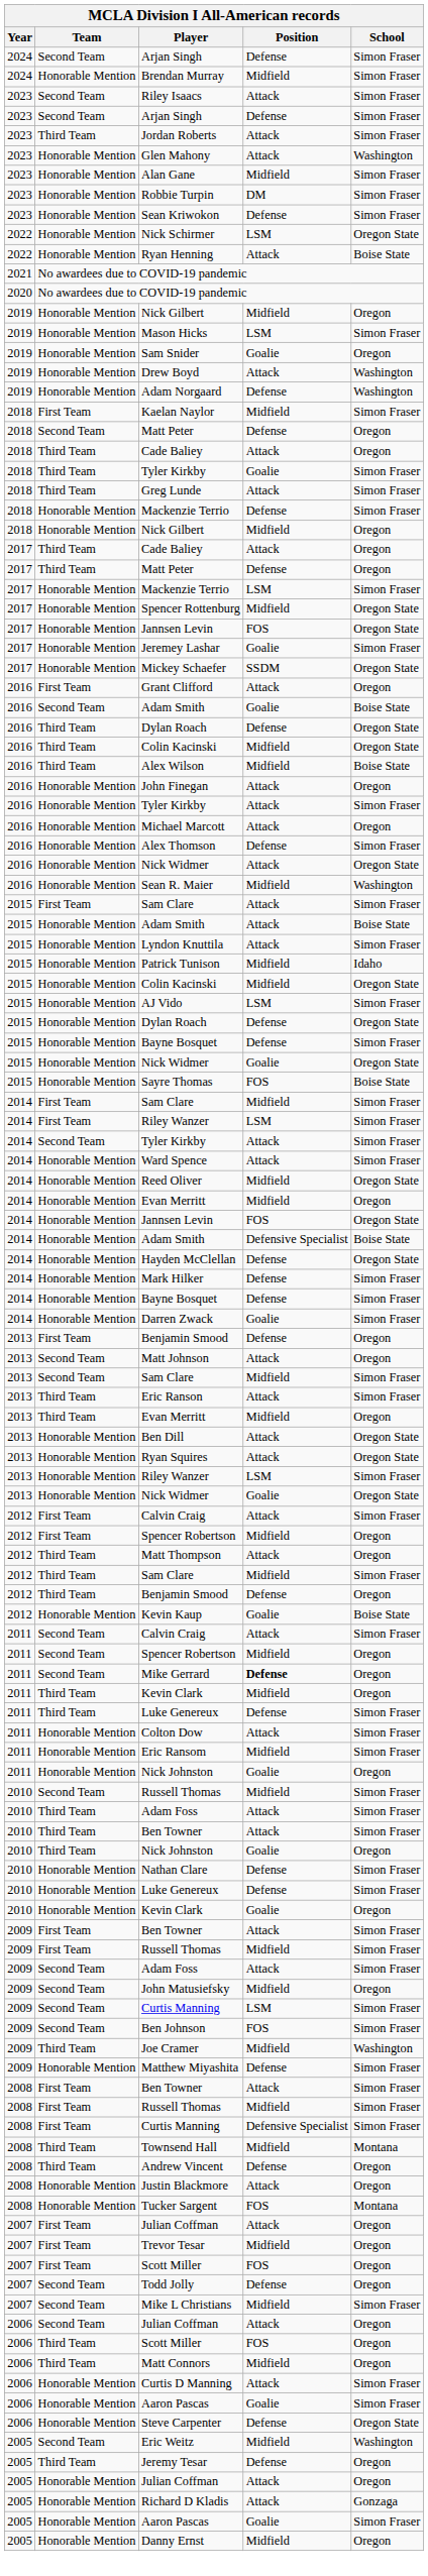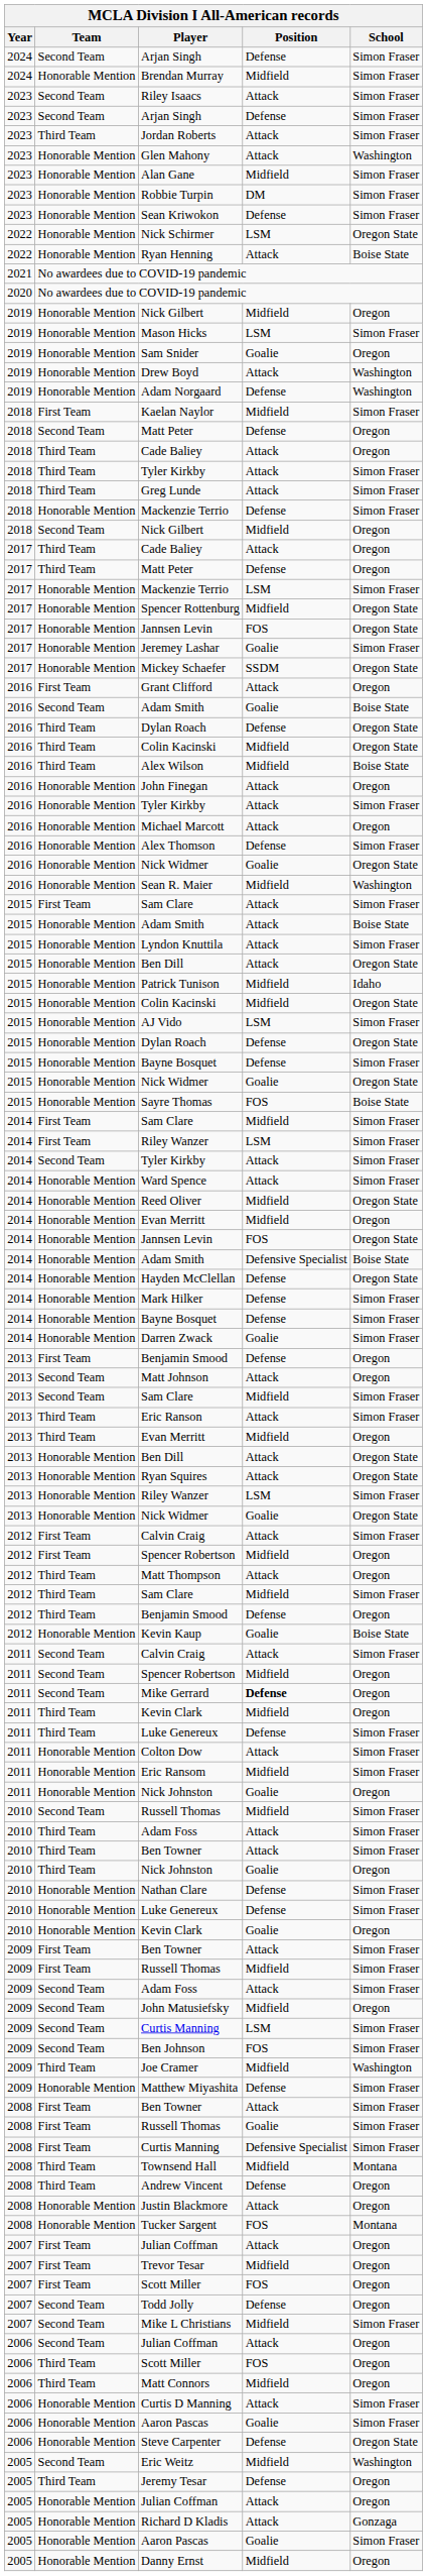2018 / Tyler Kirkby | Position: Goalie -> Attack
2018 / Nick Gilbert | Team: Honorable Mention -> Second Team
2016 / Nick Widmer | Position: Attack -> Goalie
+ row: 2015 | Honorable Mention | Ben Dill | Attack | Oregon State
2008 / Russell Thomas | Position: Midfield -> Goalie
